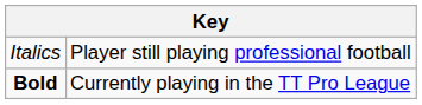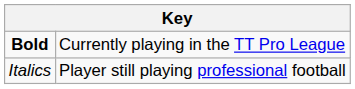rows swapped: Bold <-> Italics
